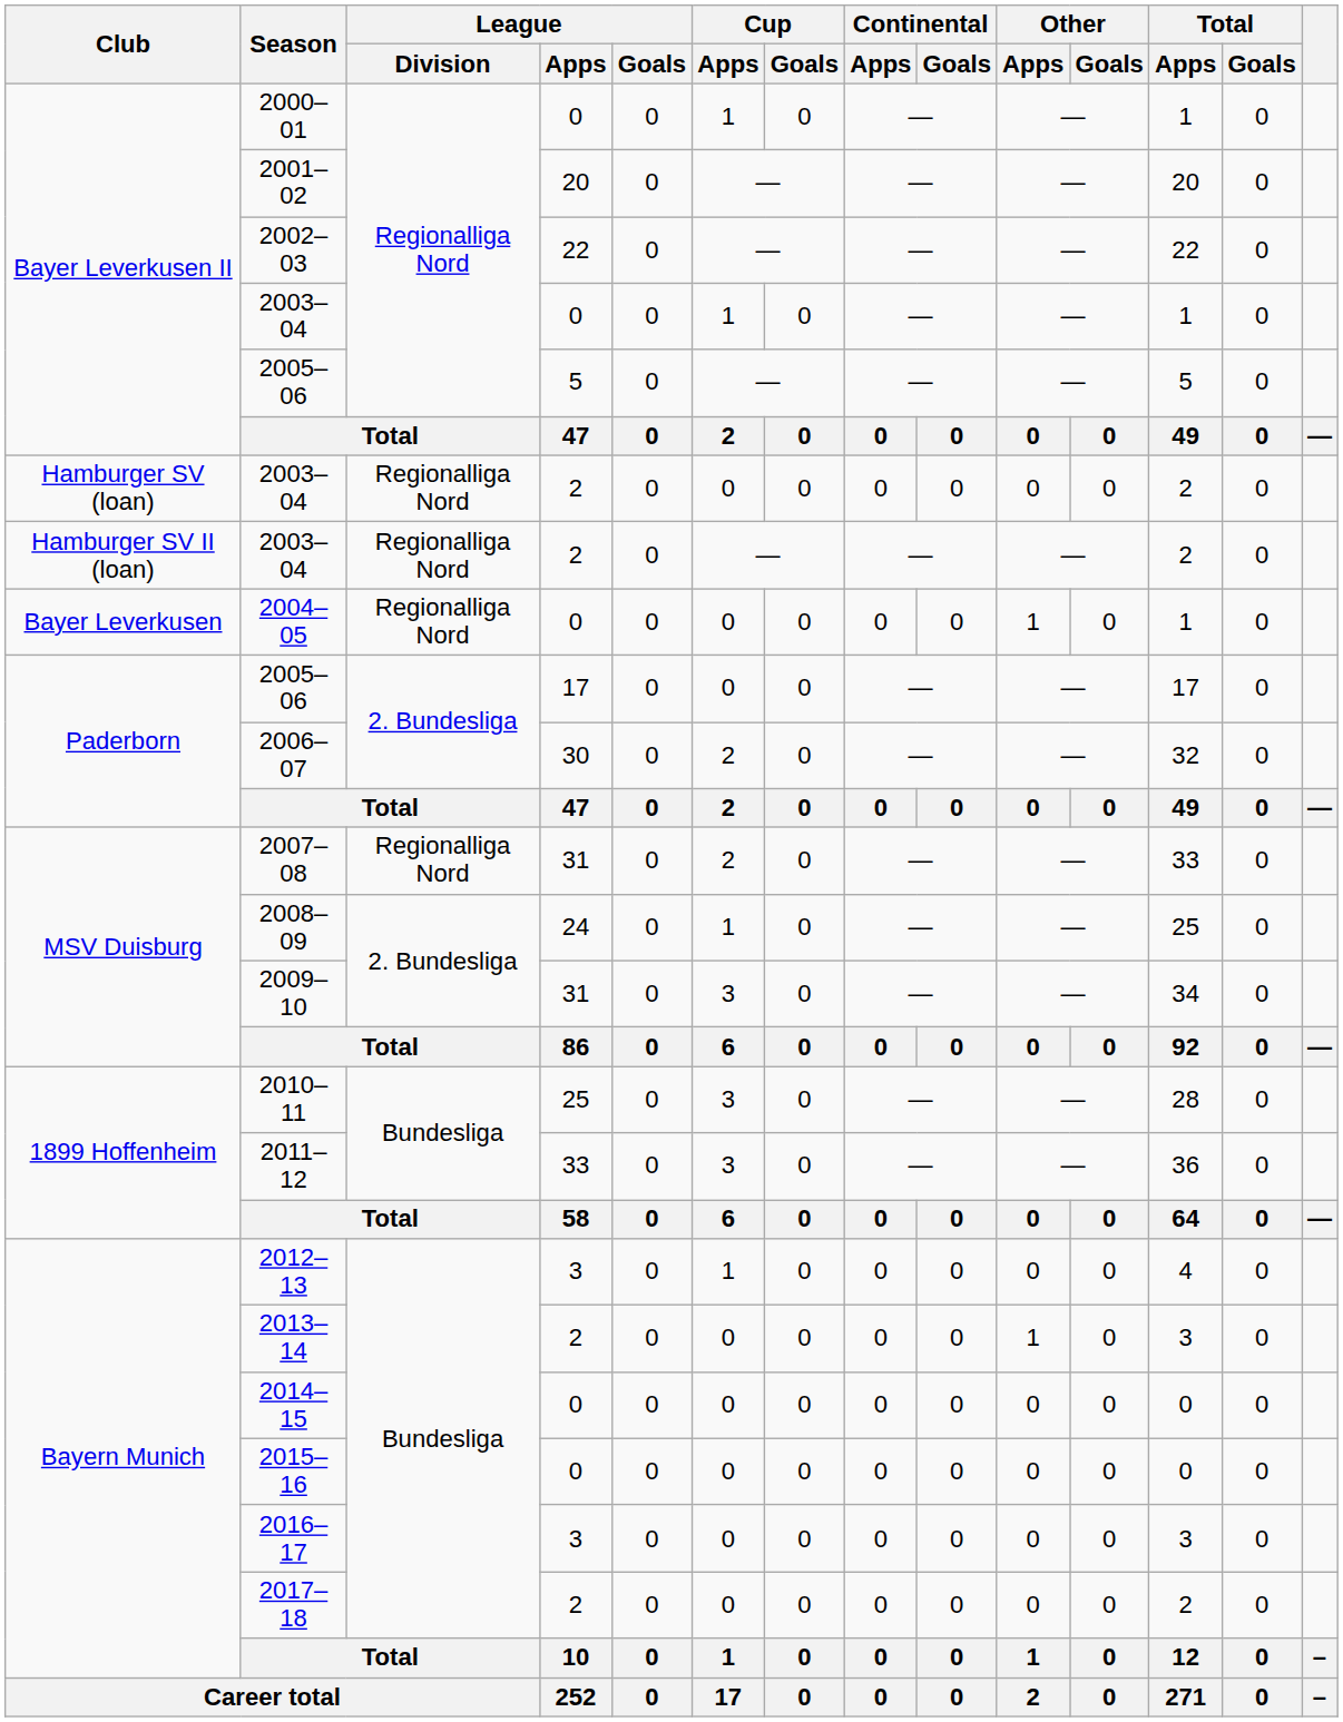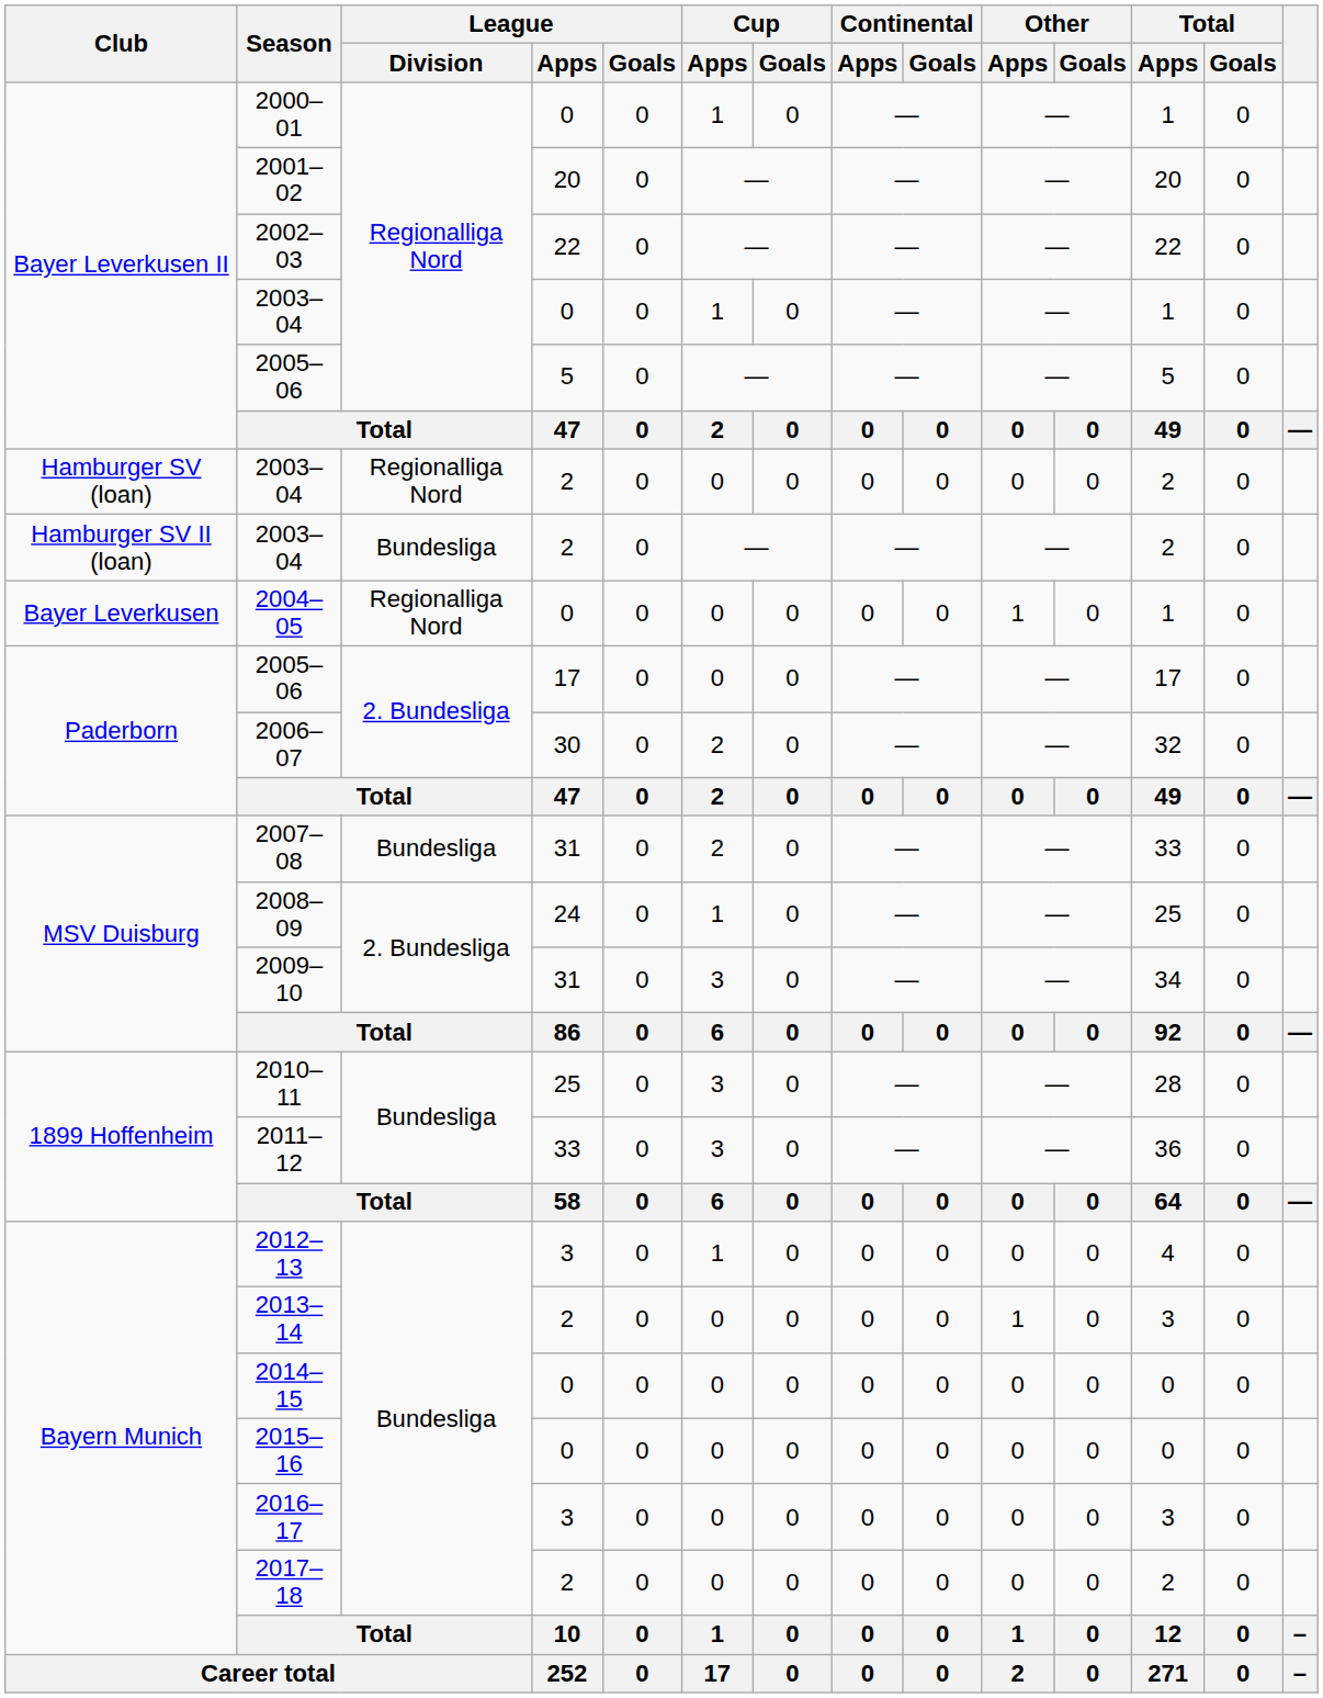Hamburger SV II (loan) / 2003–04 | League / Division: Regionalliga Nord -> Bundesliga
2007–08 | League / Division: Regionalliga Nord -> Bundesliga
